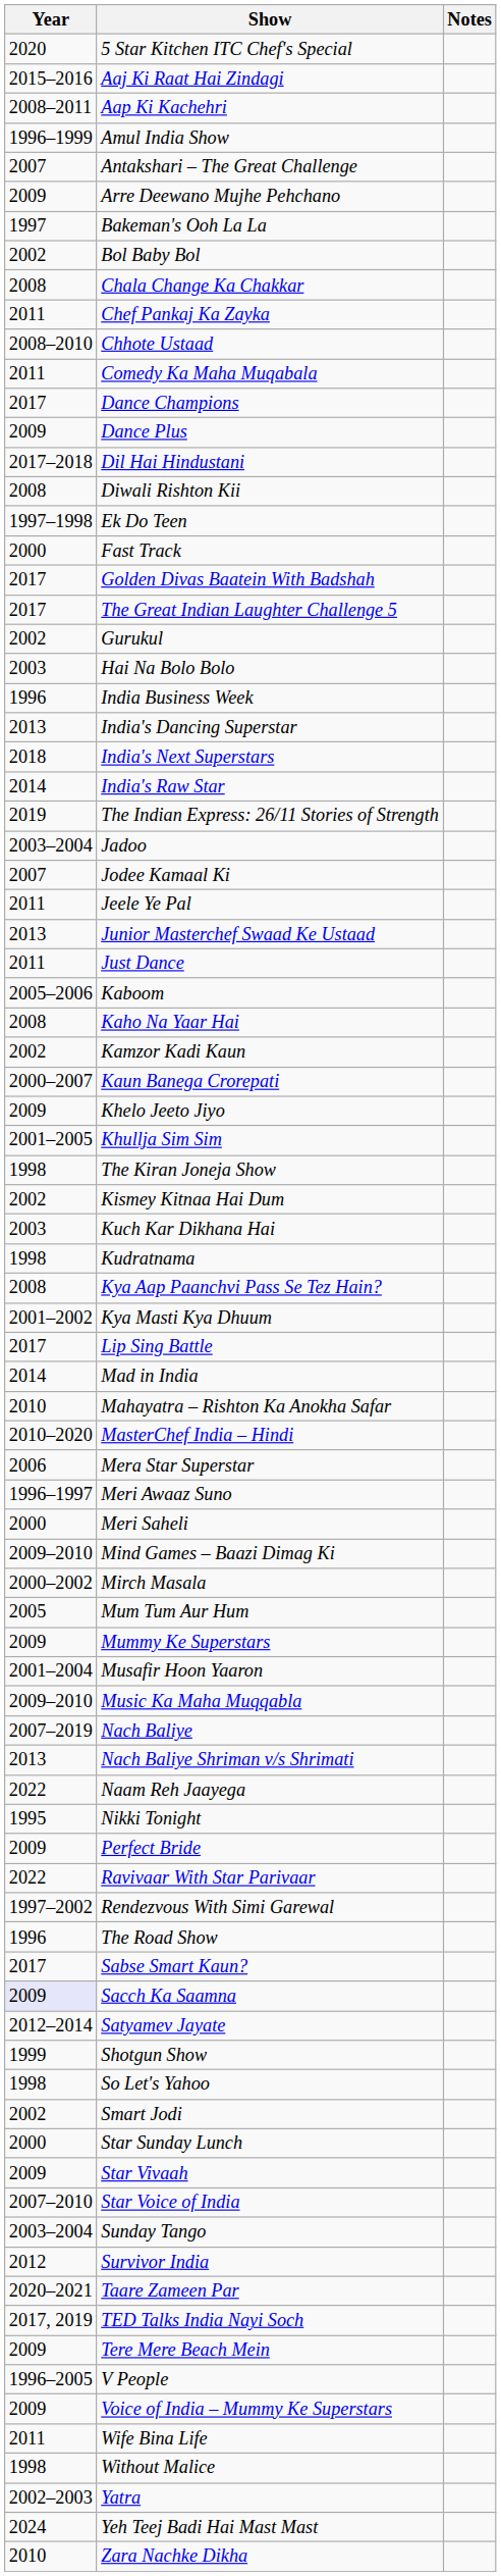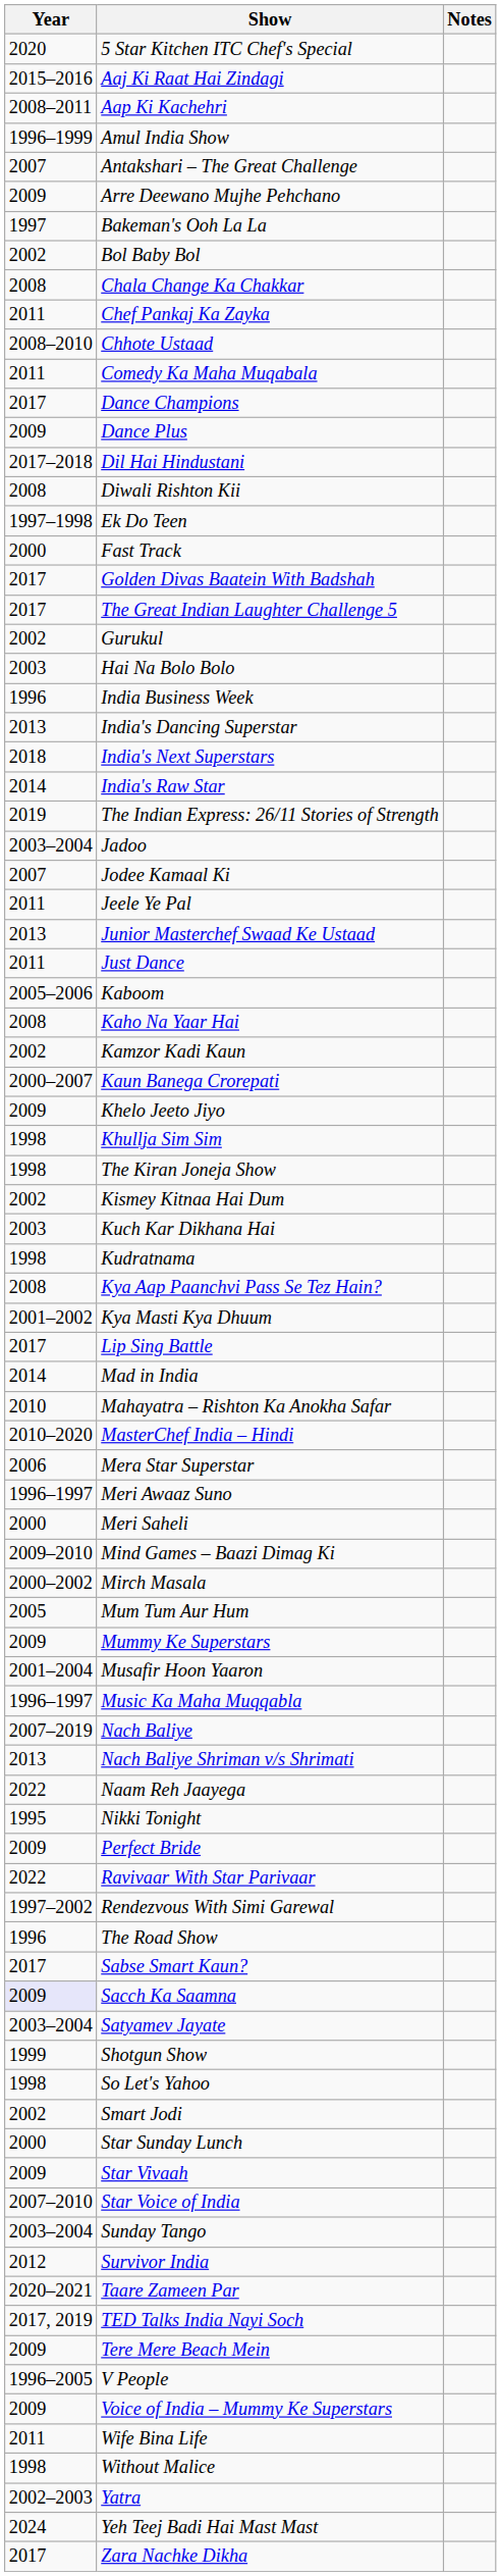Khullja Sim Sim | Year: 2001–2005 -> 1998
Music Ka Maha Muqqabla | Year: 2009–2010 -> 1996–1997
Satyamev Jayate | Year: 2012–2014 -> 2003–2004
Zara Nachke Dikha | Year: 2010 -> 2017
